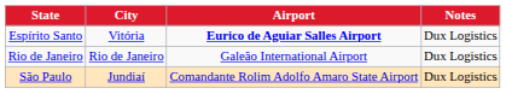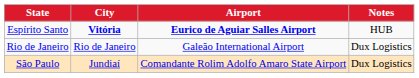Espírito Santo | City: normal -> bold
Espírito Santo | Notes: Dux Logistics -> HUB
